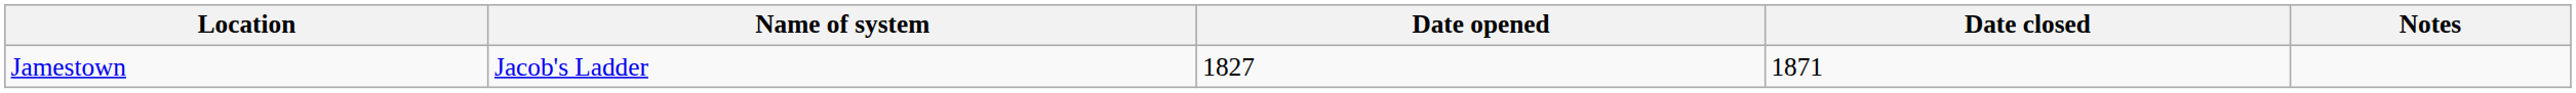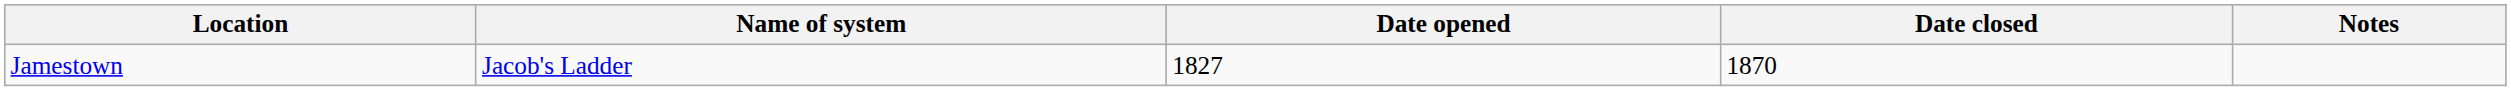Jamestown | Date closed: 1871 -> 1870
